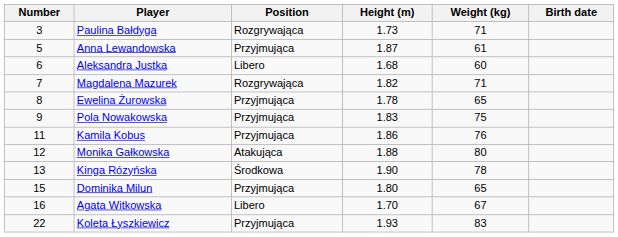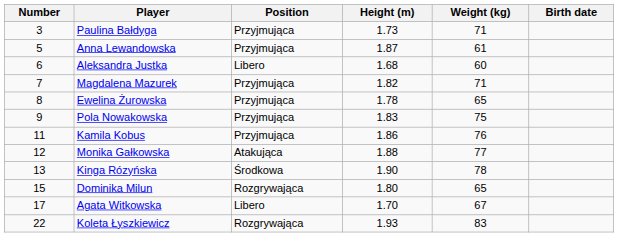Paulina Bałdyga | Position: Rozgrywająca -> Przyjmująca
Magdalena Mazurek | Position: Rozgrywająca -> Przyjmująca
Monika Gałkowska | Weight (kg): 80 -> 77
Dominika Milun | Position: Przyjmująca -> Rozgrywająca
Agata Witkowska | Number: 16 -> 17
Koleta Łyszkiewicz | Position: Przyjmująca -> Rozgrywająca
